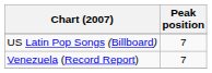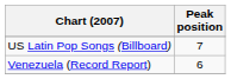Venezuela (Record Report) | Peak position: 7 -> 6
